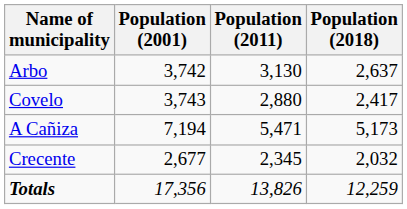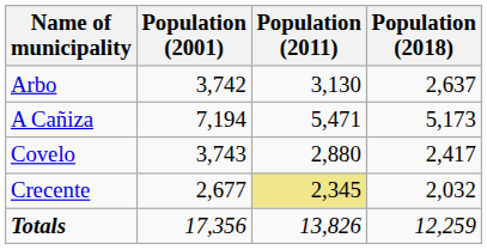rows swapped: A Cañiza <-> Covelo
Crecente | Population (2011): no background -> khaki background
